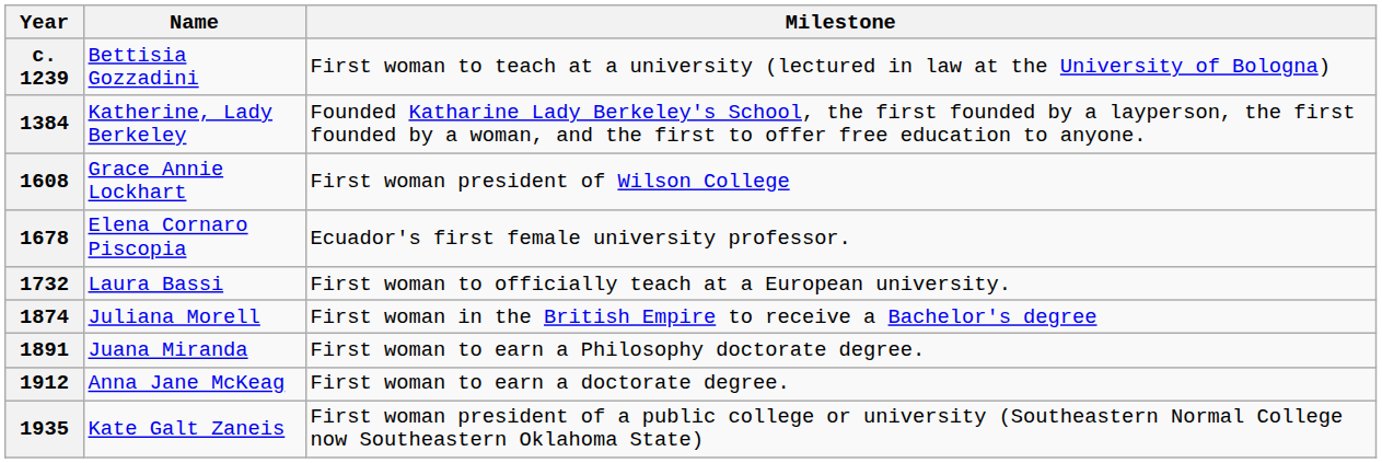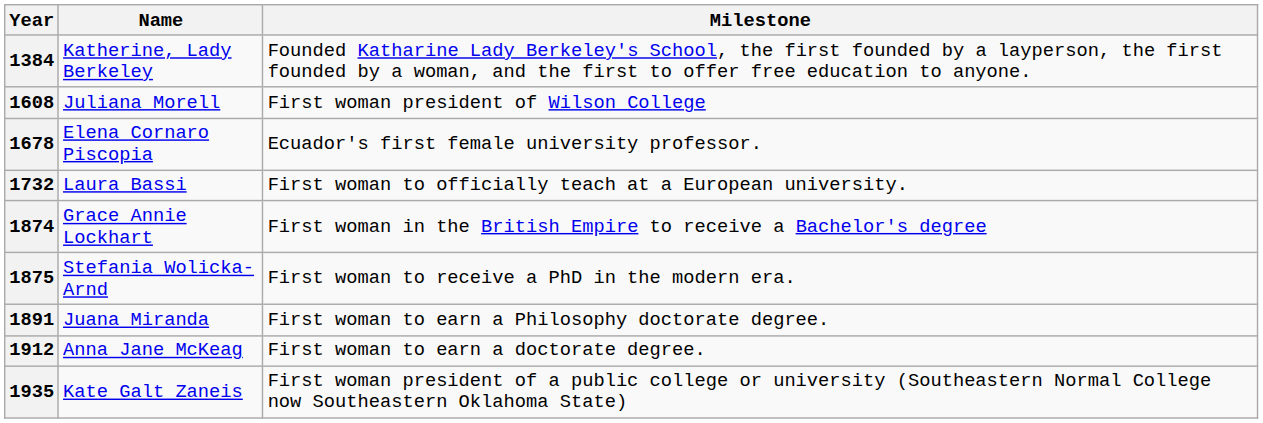- row: c. 1239 | Bettisia Gozzadini | First woman to teach at a university (lectured in law at the University of Bologna)
1608 | Name: Grace Annie Lockhart -> Juliana Morell
1874 | Name: Juliana Morell -> Grace Annie Lockhart
+ row: 1875 | Stefania Wolicka-Arnd | First woman to receive a PhD in the modern era.
